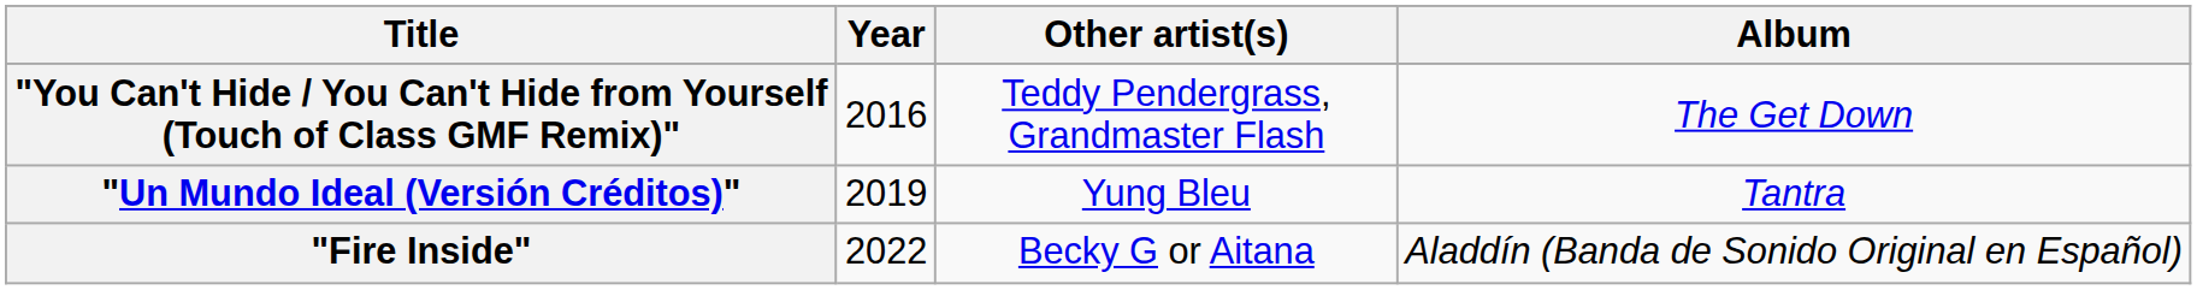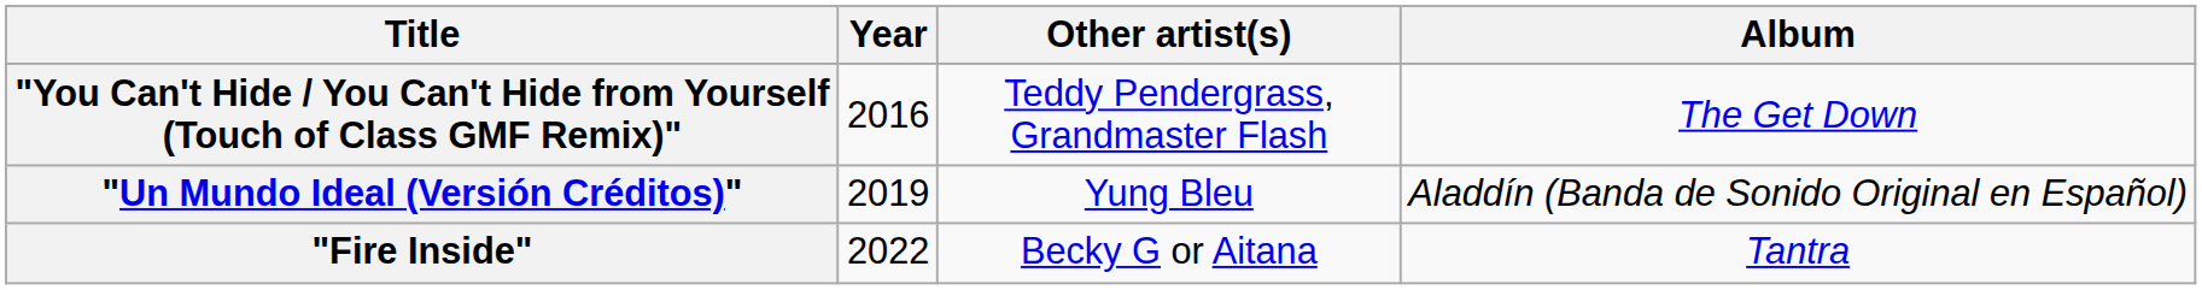"Un Mundo Ideal (Versión Créditos)" | Album: Tantra -> Aladdín (Banda de Sonido Original en Español)
"Fire Inside" | Album: Aladdín (Banda de Sonido Original en Español) -> Tantra
